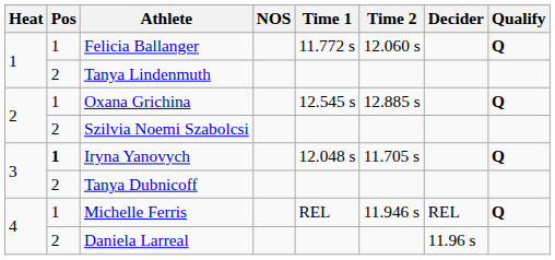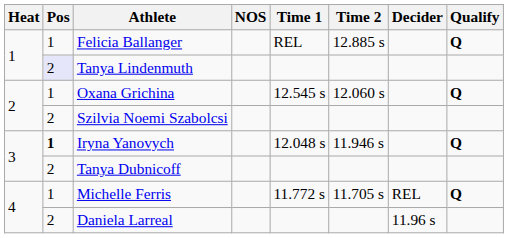Felicia Ballanger | Time 1: 11.772 s -> REL
Felicia Ballanger | Time 2: 12.060 s -> 12.885 s
Tanya Lindenmuth | Pos: no background -> lavender background
Oxana Grichina | Time 2: 12.885 s -> 12.060 s
Iryna Yanovych | Time 2: 11.705 s -> 11.946 s
Michelle Ferris | Time 1: REL -> 11.772 s
Michelle Ferris | Time 2: 11.946 s -> 11.705 s
